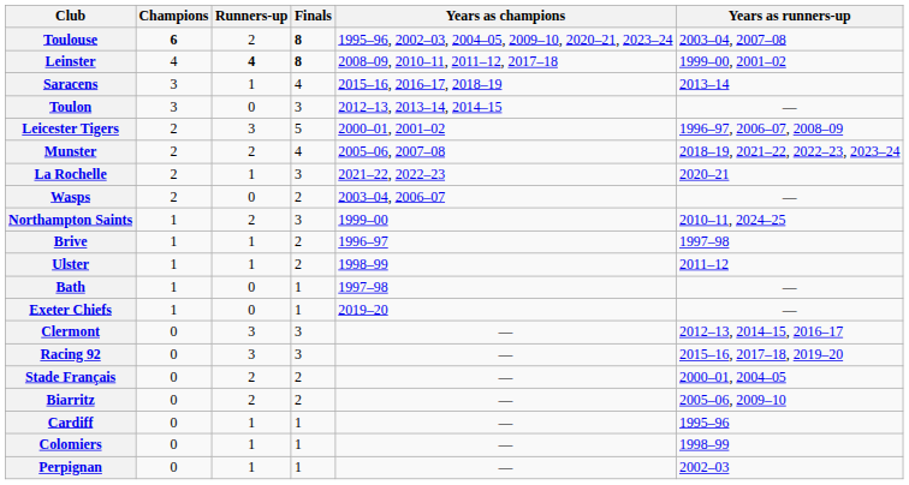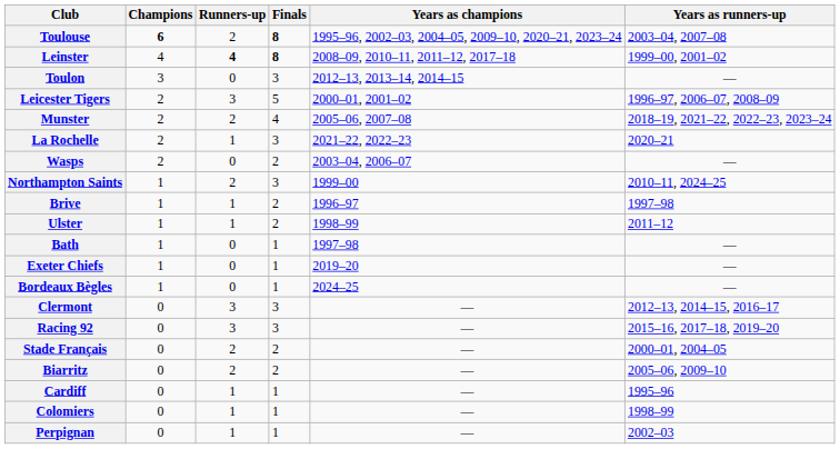- row: Saracens | 3 | 1 | 4 | 2015–16, 2016–17, 2018–19 | 2013–14
+ row: Bordeaux Bègles | 1 | 0 | 1 | 2024–25 | —
